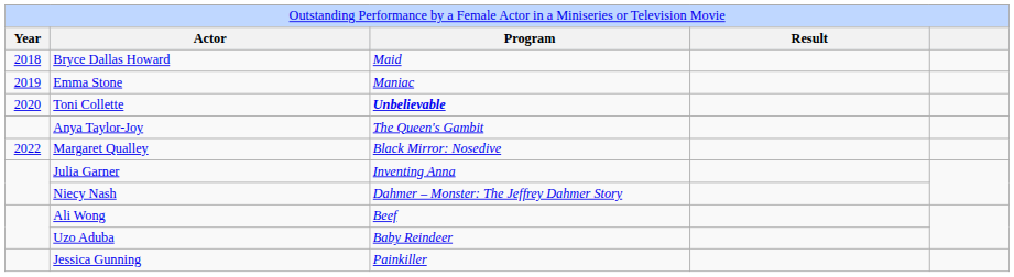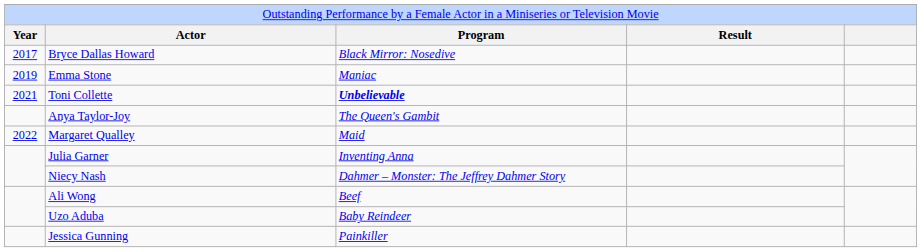Bryce Dallas Howard | column 1: 2018 -> 2017
Bryce Dallas Howard | column 3: Maid -> Black Mirror: Nosedive
Toni Collette | column 1: 2020 -> 2021
Margaret Qualley | column 3: Black Mirror: Nosedive -> Maid
